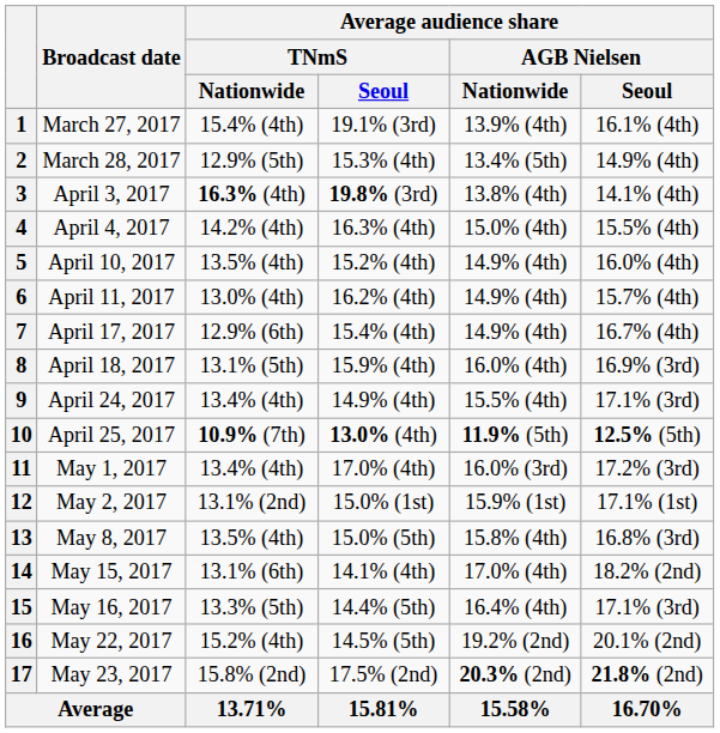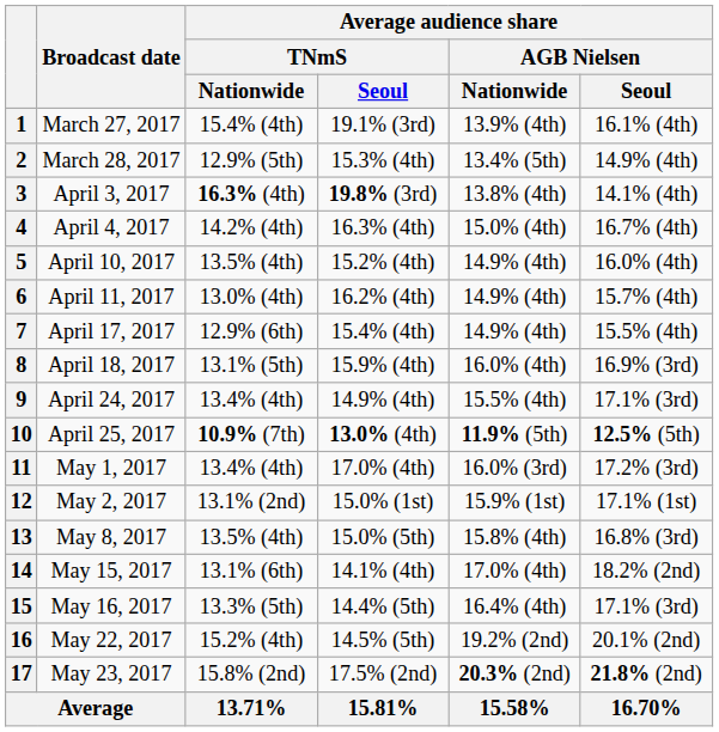4 | Average audience share / AGB Nielsen / Seoul: 15.5% (4th) -> 16.7% (4th)
7 | Average audience share / AGB Nielsen / Seoul: 16.7% (4th) -> 15.5% (4th)
